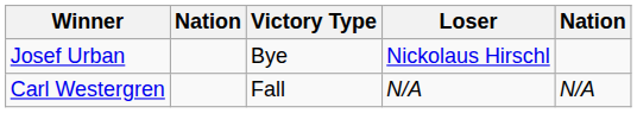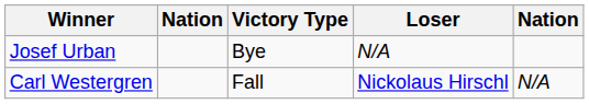Josef Urban | Loser: Nickolaus Hirschl -> N/A
Carl Westergren | Loser: N/A -> Nickolaus Hirschl
